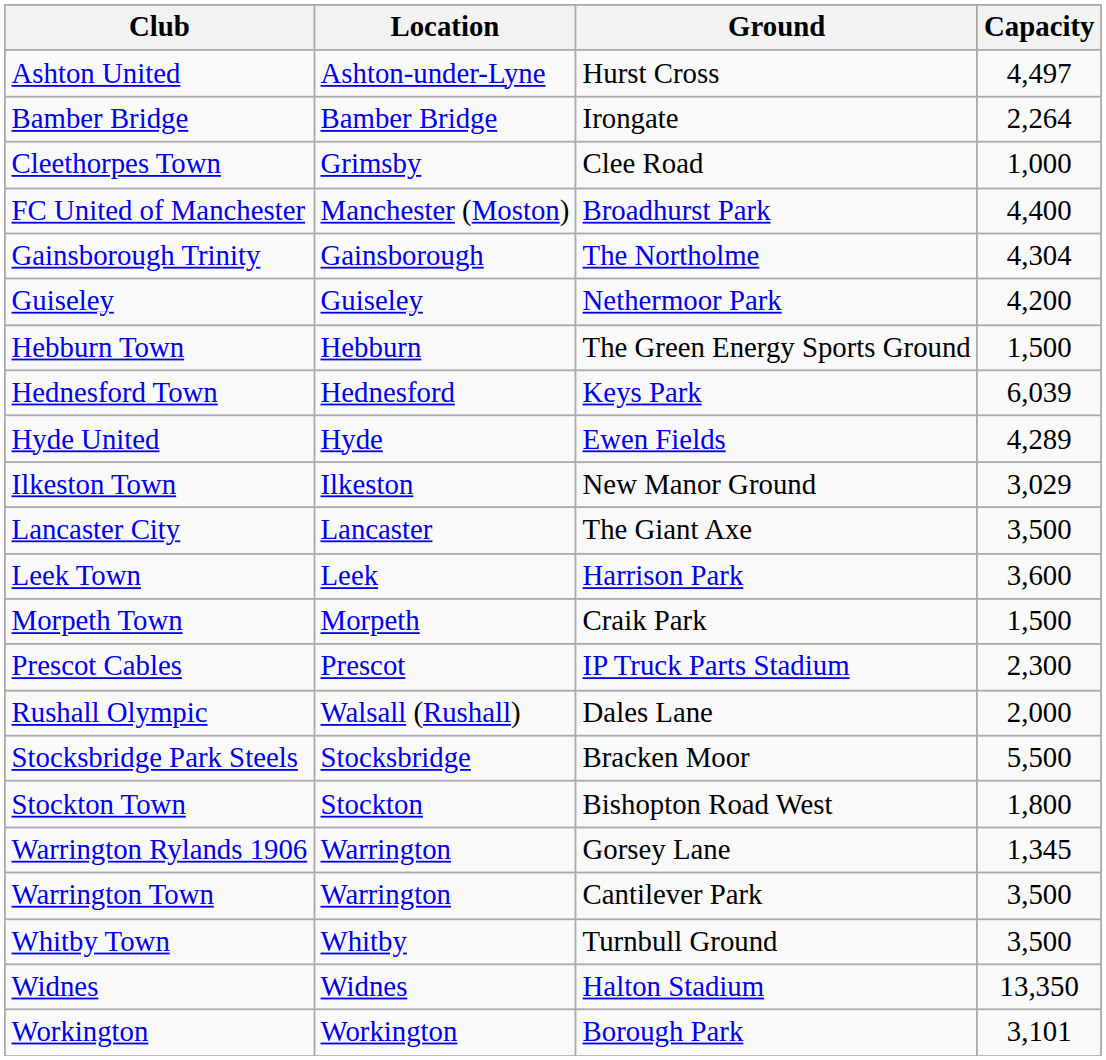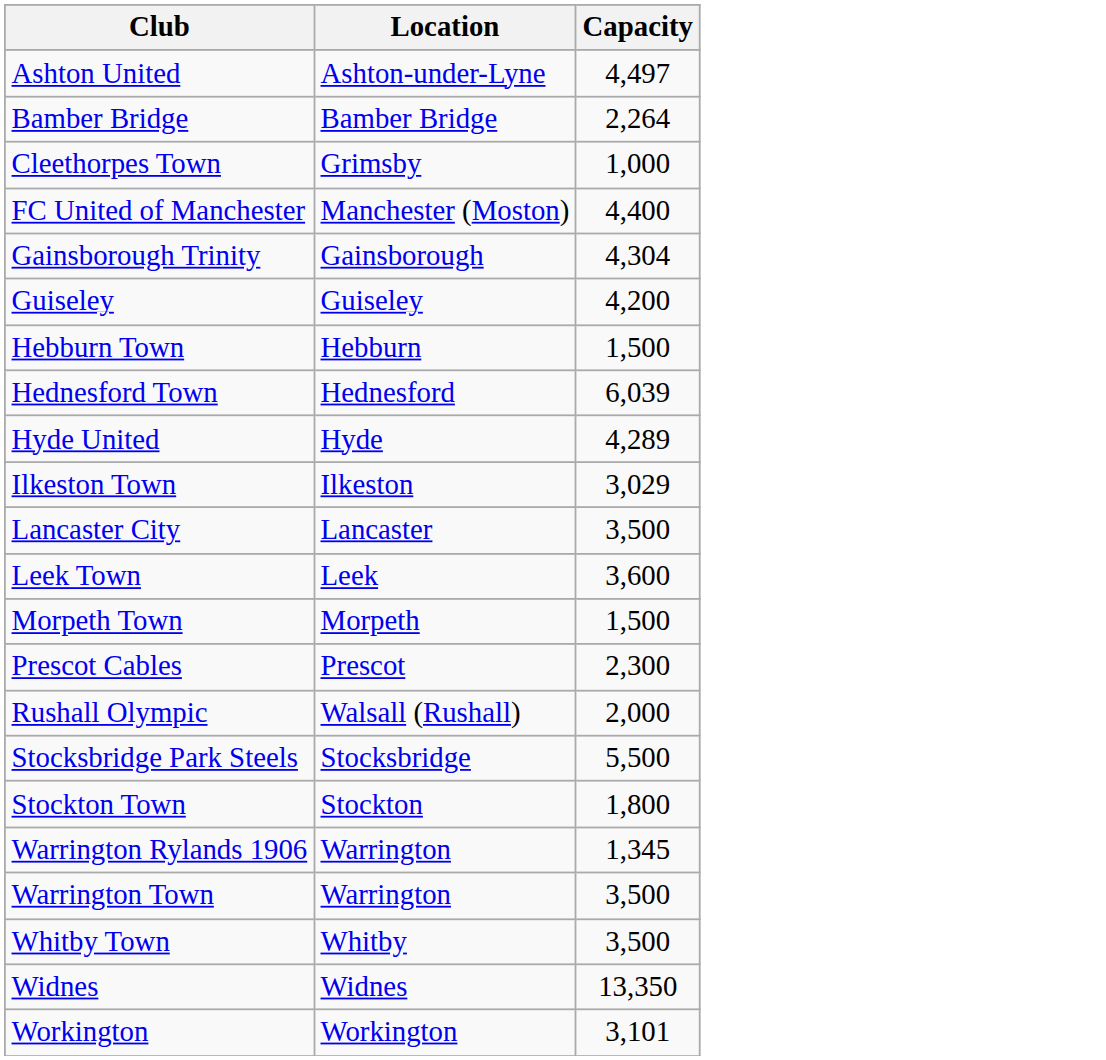- column: Ground | Hurst Cross | Irongate | Clee Road | Broadhurst Park | The Northolme | Nethermoor Park | The Green Energy Sports Ground | Keys Park | Ewen Fields | New Manor Ground | The Giant Axe | Harrison Park | Craik Park | IP Truck Parts Stadium | Dales Lane | Bracken Moor | Bishopton Road West | Gorsey Lane | Cantilever Park | Turnbull Ground | Halton Stadium | Borough Park
